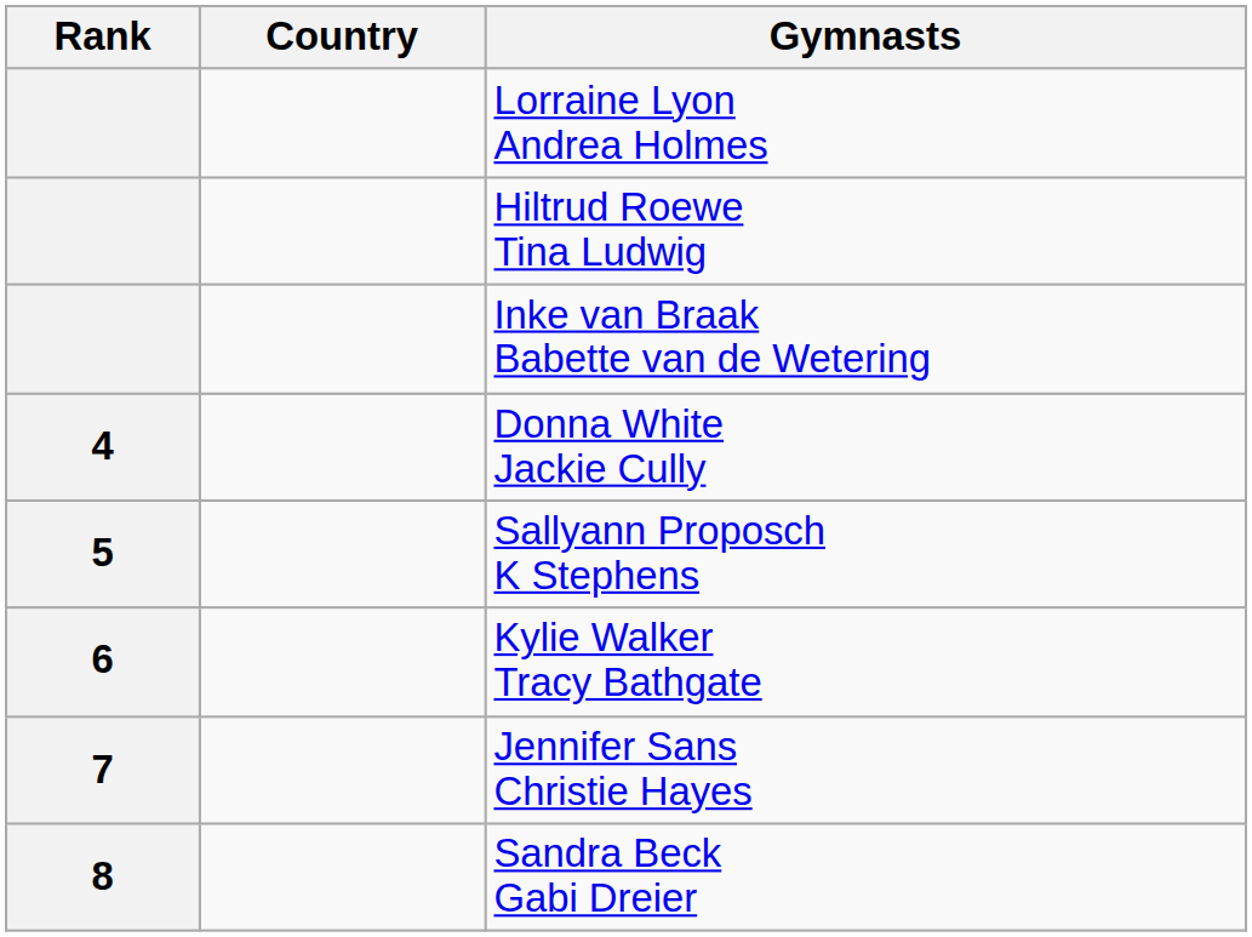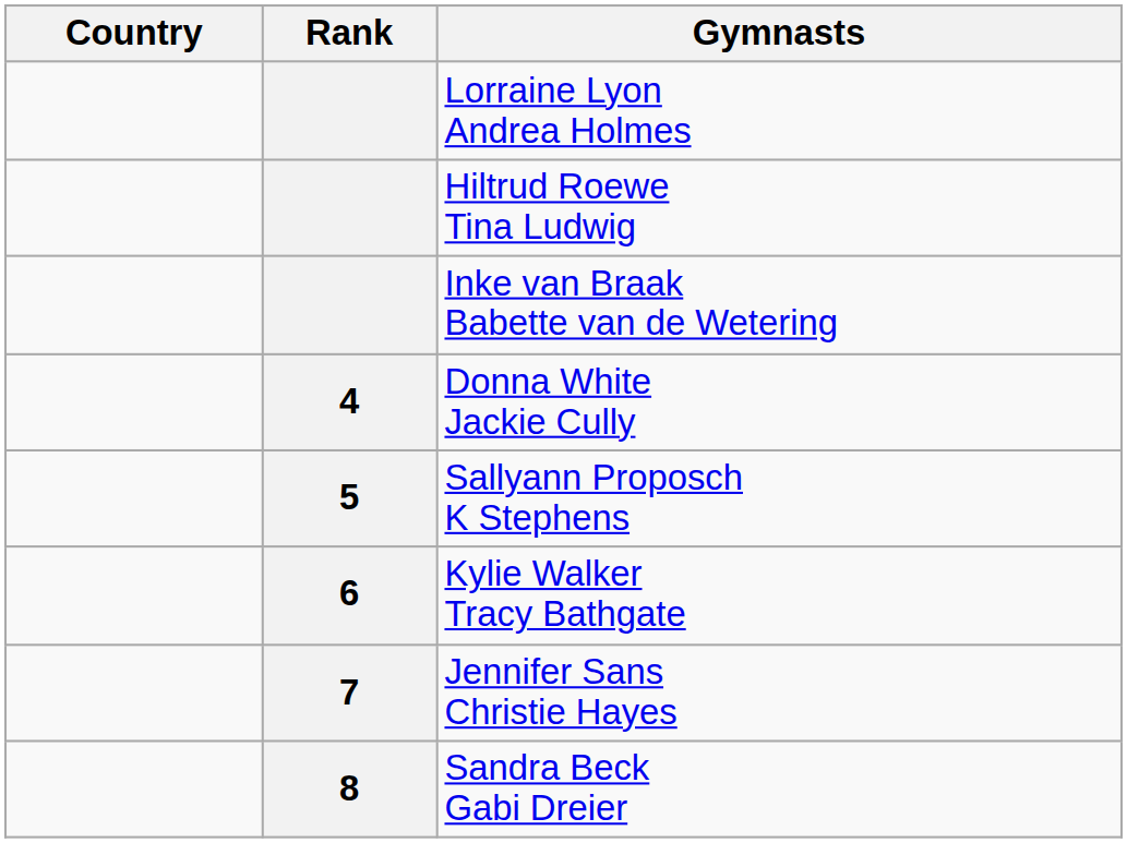columns swapped: Rank <-> Country
